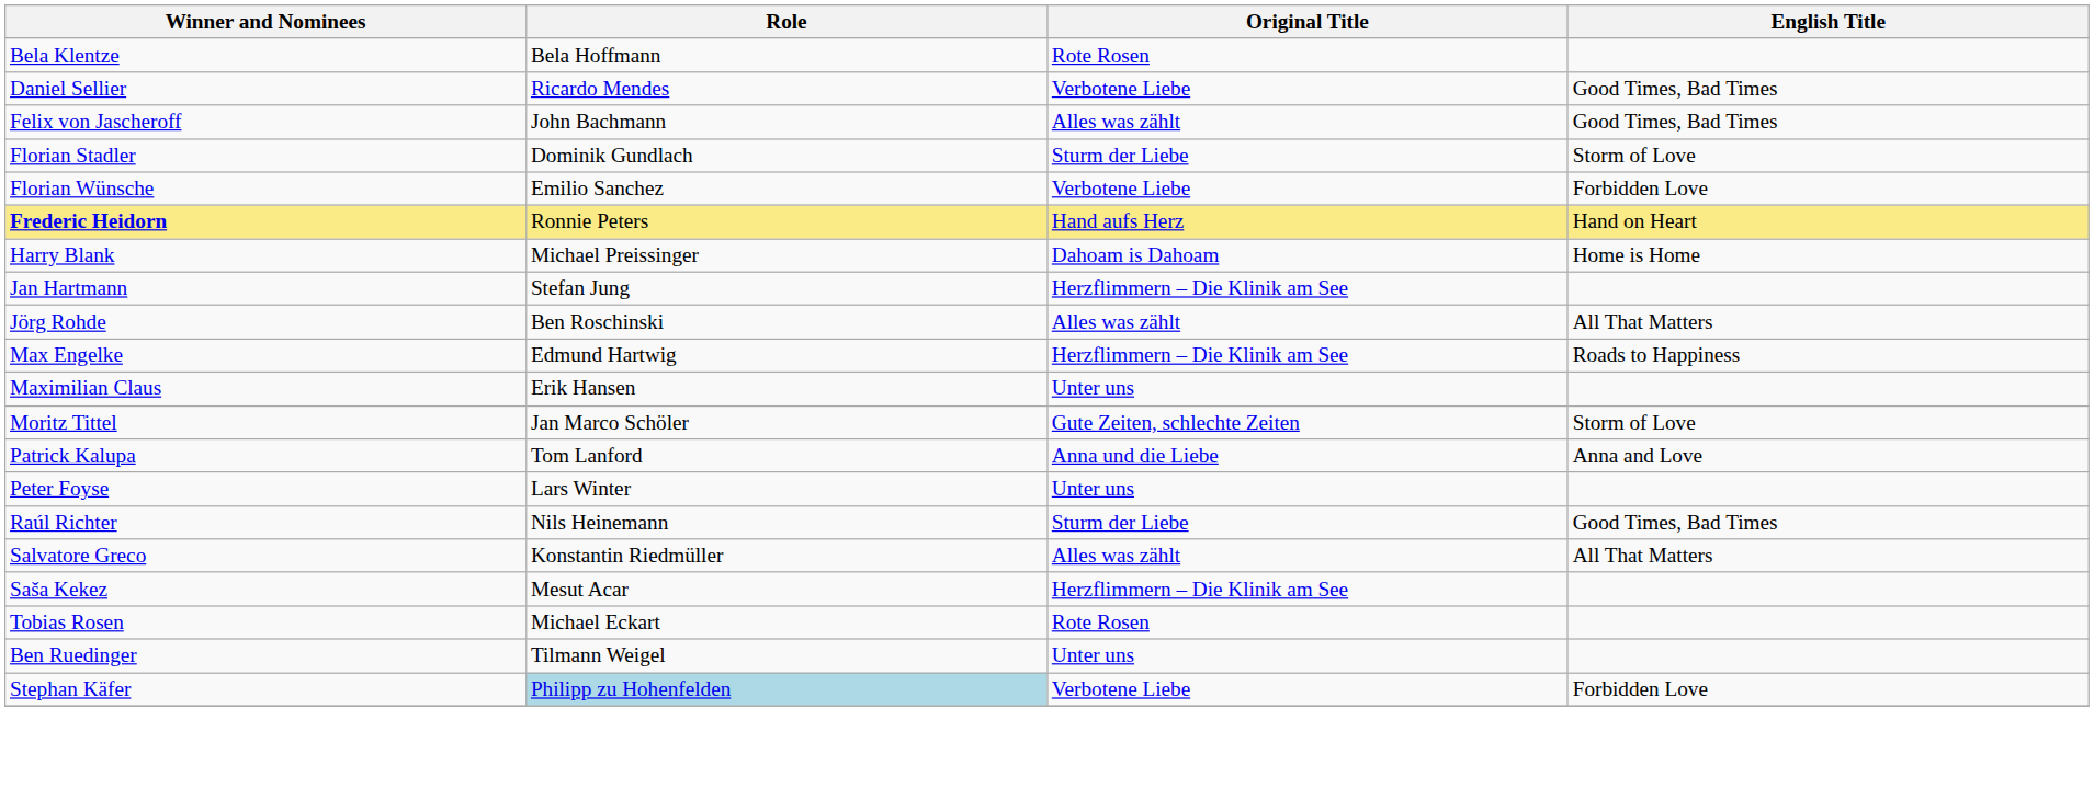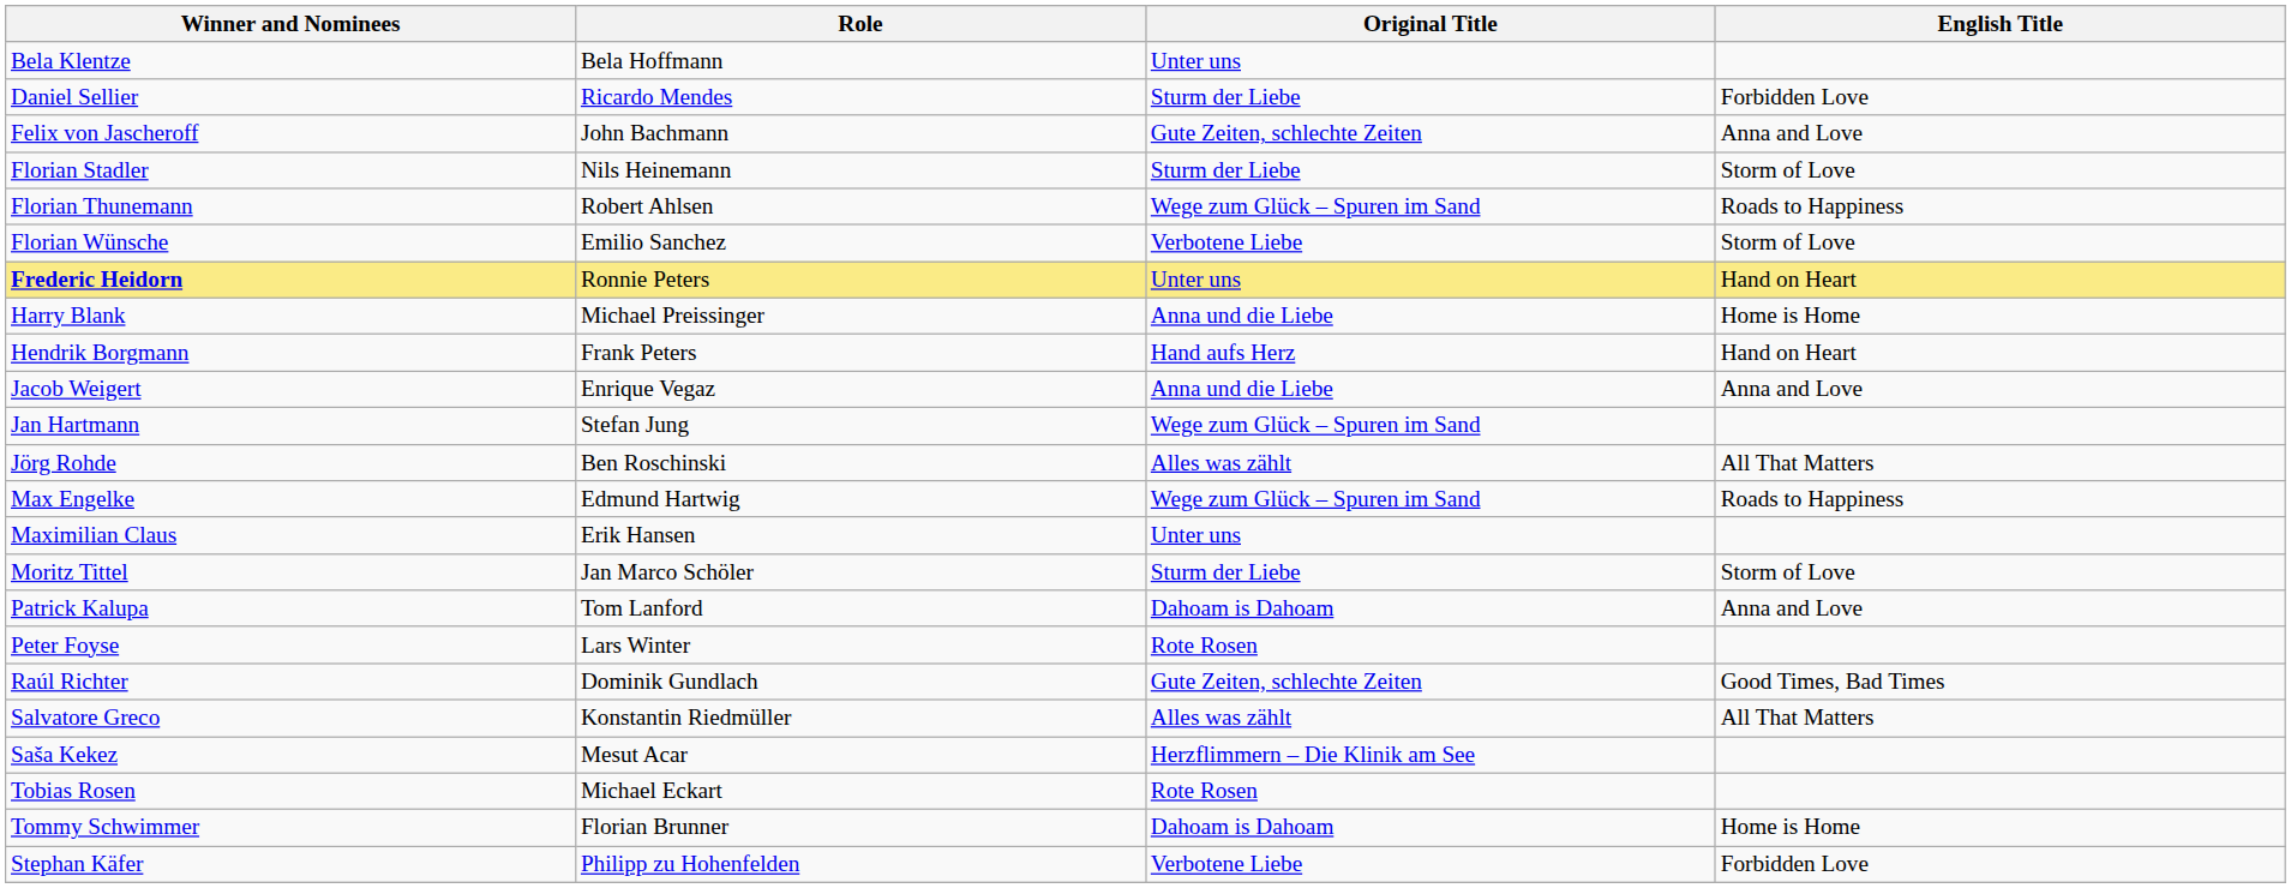Bela Klentze | Original Title: Rote Rosen -> Unter uns
Daniel Sellier | Original Title: Verbotene Liebe -> Sturm der Liebe
Daniel Sellier | English Title: Good Times, Bad Times -> Forbidden Love
Felix von Jascheroff | Original Title: Alles was zählt -> Gute Zeiten, schlechte Zeiten
Felix von Jascheroff | English Title: Good Times, Bad Times -> Anna and Love
Florian Stadler | Role: Dominik Gundlach -> Nils Heinemann
+ row: Florian Thunemann | Robert Ahlsen | Wege zum Glück – Spuren im Sand | Roads to Happiness
Florian Wünsche | English Title: Forbidden Love -> Storm of Love
Frederic Heidorn | Original Title: Hand aufs Herz -> Unter uns
Harry Blank | Original Title: Dahoam is Dahoam -> Anna und die Liebe
+ row: Hendrik Borgmann | Frank Peters | Hand aufs Herz | Hand on Heart
+ row: Jacob Weigert | Enrique Vegaz | Anna und die Liebe | Anna and Love
Jan Hartmann | Original Title: Herzflimmern – Die Klinik am See -> Wege zum Glück – Spuren im Sand
Max Engelke | Original Title: Herzflimmern – Die Klinik am See -> Wege zum Glück – Spuren im Sand
Moritz Tittel | Original Title: Gute Zeiten, schlechte Zeiten -> Sturm der Liebe
Patrick Kalupa | Original Title: Anna und die Liebe -> Dahoam is Dahoam
Peter Foyse | Original Title: Unter uns -> Rote Rosen
Raúl Richter | Role: Nils Heinemann -> Dominik Gundlach
Raúl Richter | Original Title: Sturm der Liebe -> Gute Zeiten, schlechte Zeiten
+ row: Tommy Schwimmer | Florian Brunner | Dahoam is Dahoam | Home is Home
- row: Ben Ruedinger | Tilmann Weigel | Unter uns
Stephan Käfer | Role: lightblue background -> no background
